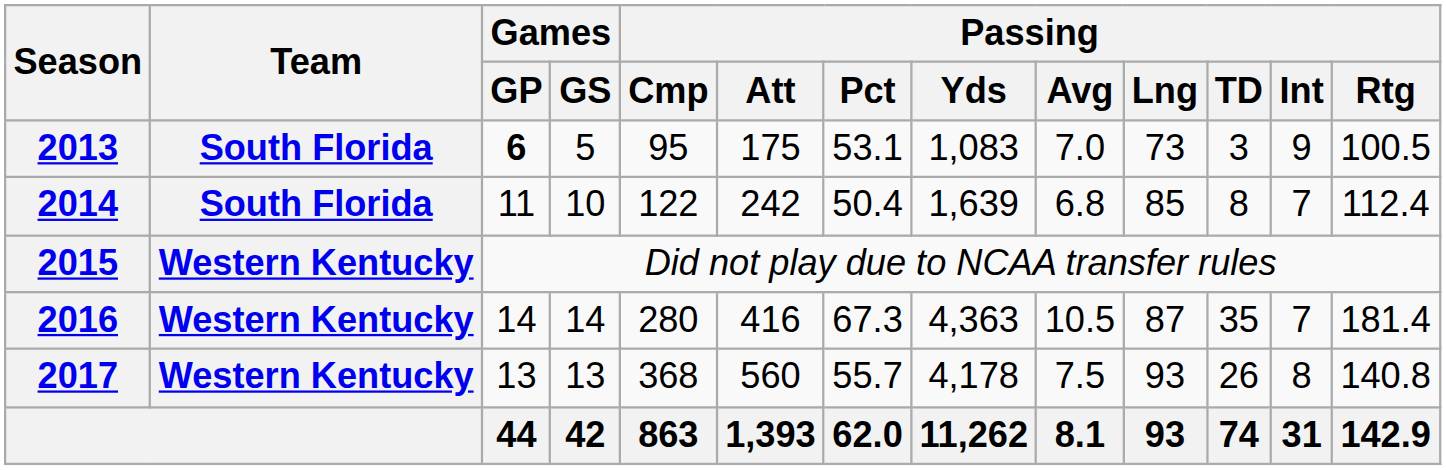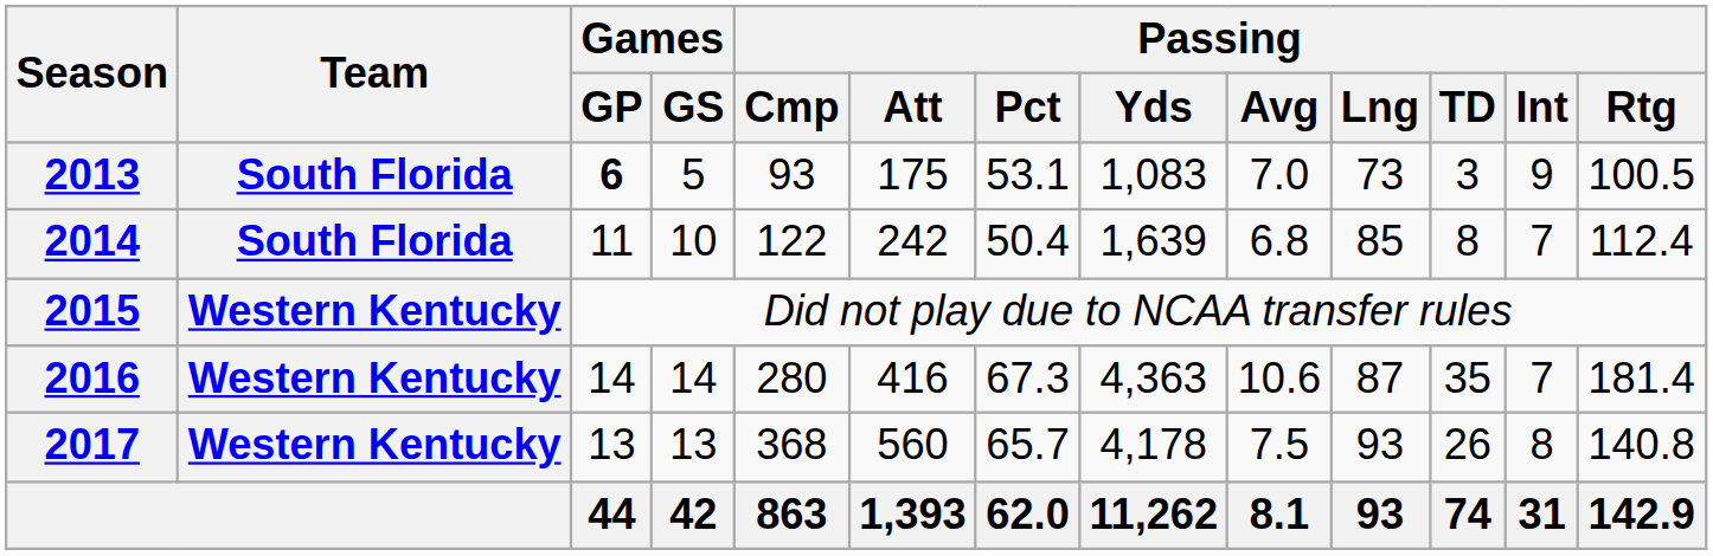2013 | Passing / Cmp: 95 -> 93
2016 | Passing / Avg: 10.5 -> 10.6
2017 | Passing / Pct: 55.7 -> 65.7
